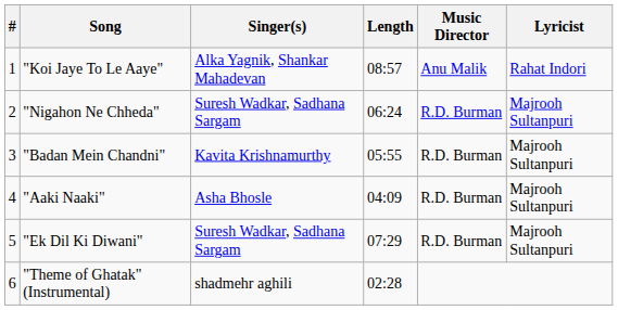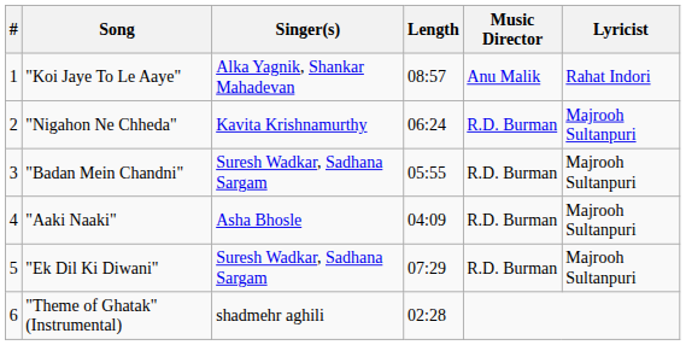"Nigahon Ne Chheda" | Singer(s): Suresh Wadkar, Sadhana Sargam -> Kavita Krishnamurthy
"Badan Mein Chandni" | Singer(s): Kavita Krishnamurthy -> Suresh Wadkar, Sadhana Sargam
